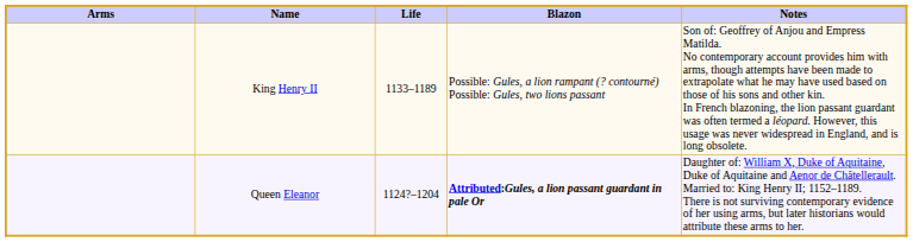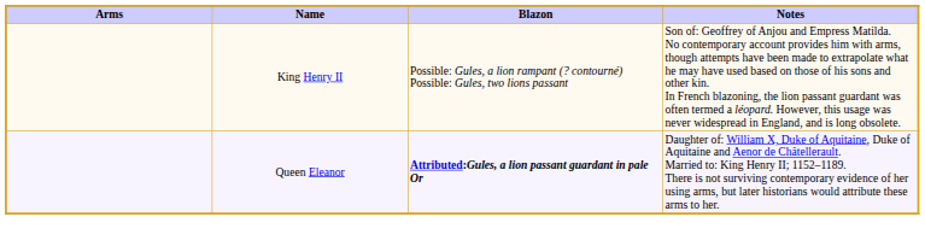- column: Life | 1133–1189 | 1124?–1204
